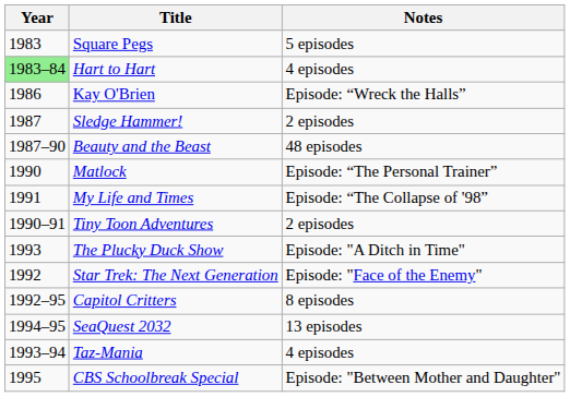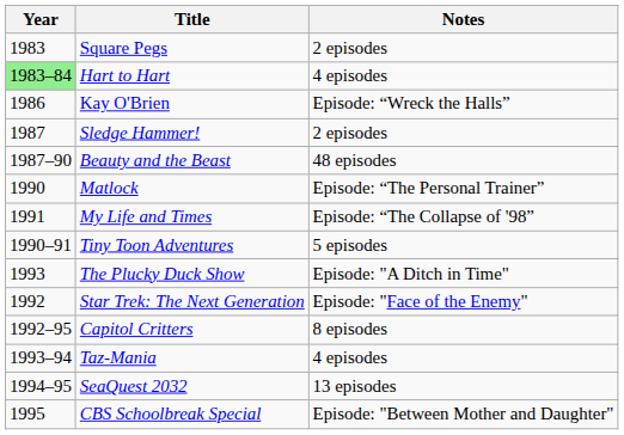Square Pegs | Notes: 5 episodes -> 2 episodes
Tiny Toon Adventures | Notes: 2 episodes -> 5 episodes
rows swapped: Taz-Mania <-> SeaQuest 2032
